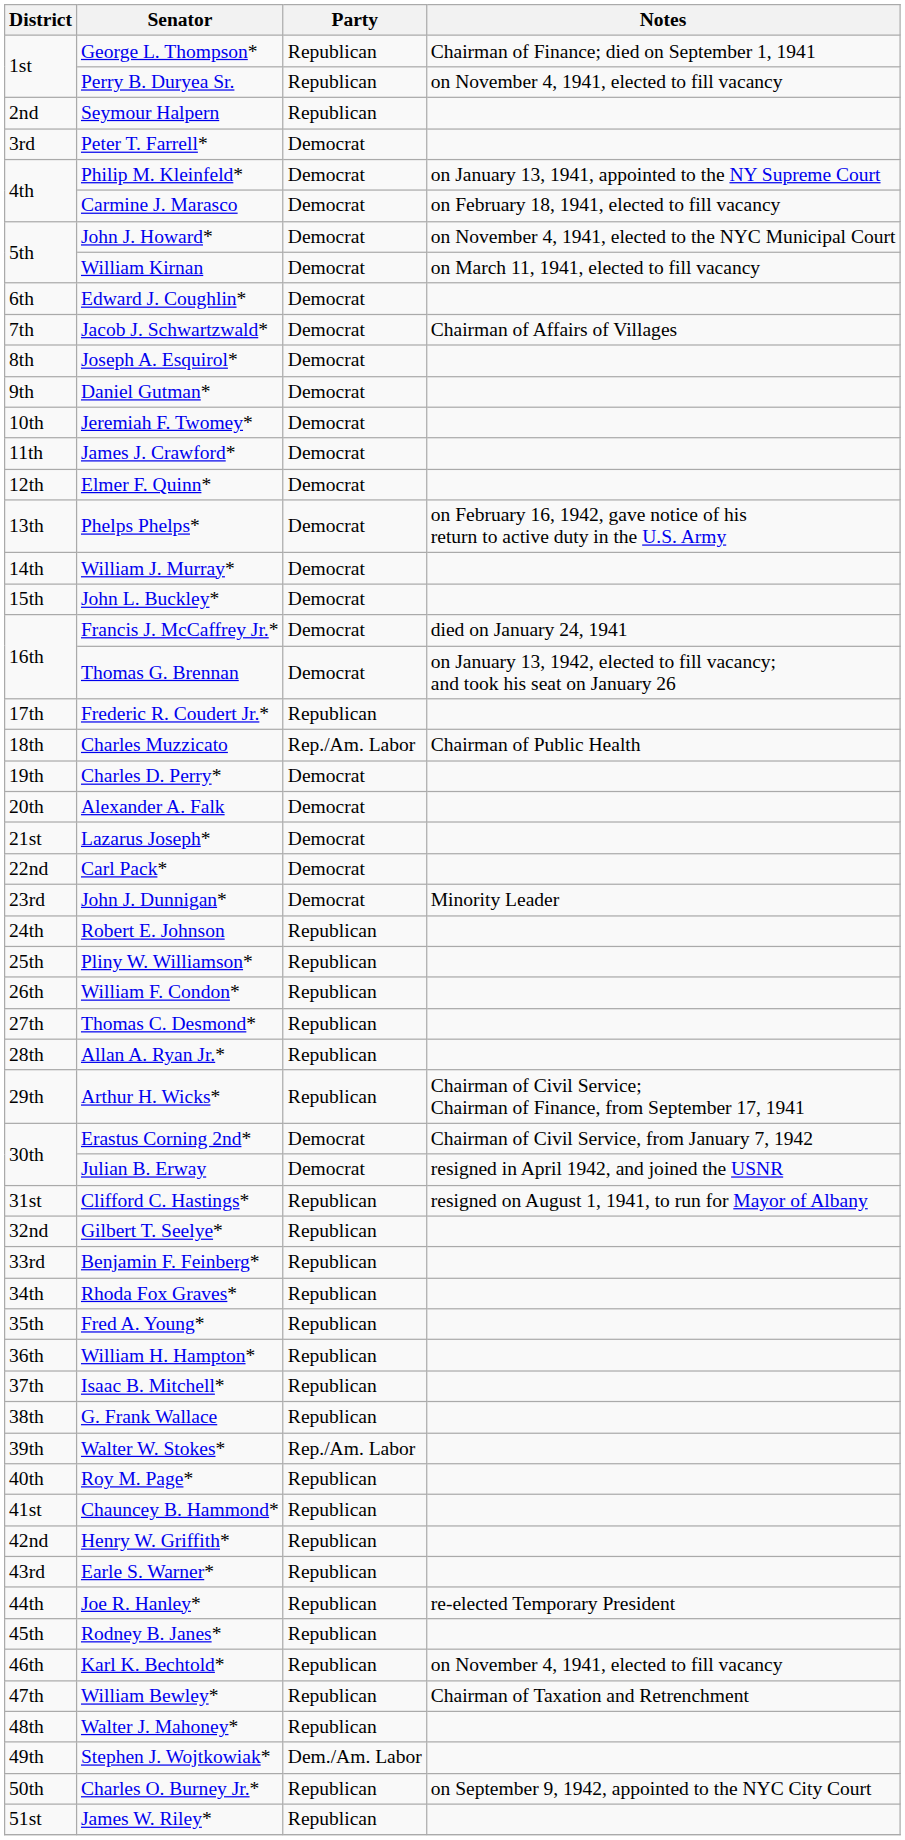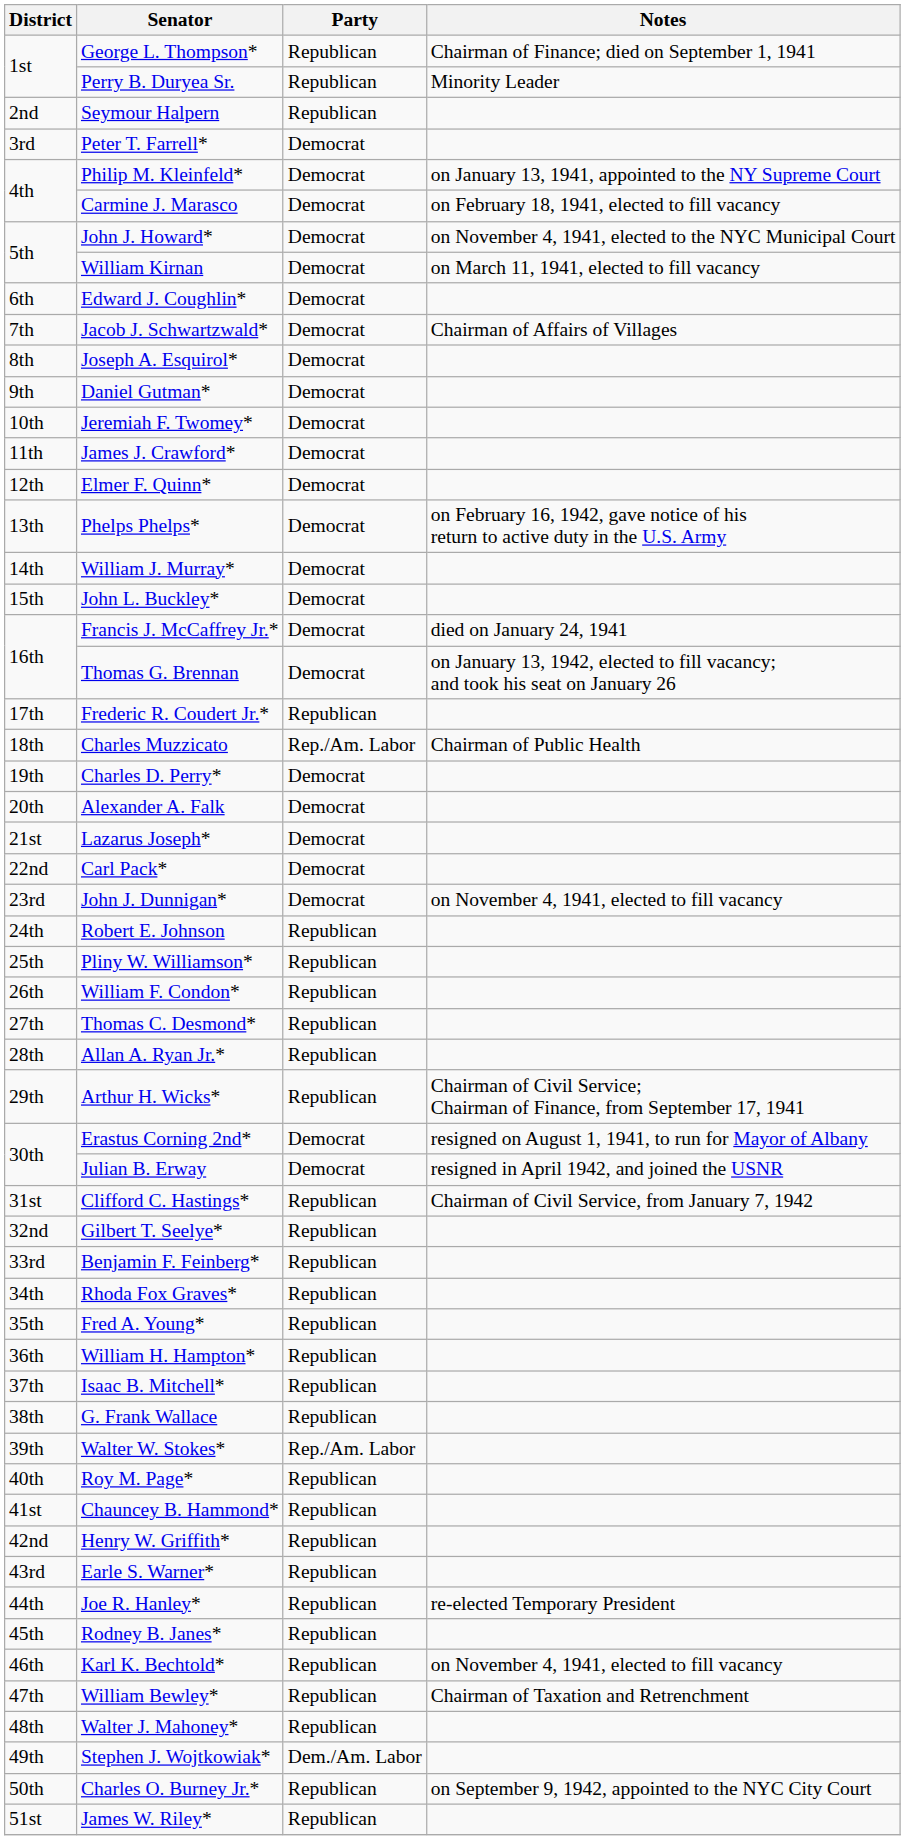Perry B. Duryea Sr. | Notes: on November 4, 1941, elected to fill vacancy -> Minority Leader
John J. Dunnigan* | Notes: Minority Leader -> on November 4, 1941, elected to fill vacancy
Erastus Corning 2nd* | Notes: Chairman of Civil Service, from January 7, 1942 -> resigned on August 1, 1941, to run for Mayor of Albany
Clifford C. Hastings* | Notes: resigned on August 1, 1941, to run for Mayor of Albany -> Chairman of Civil Service, from January 7, 1942
